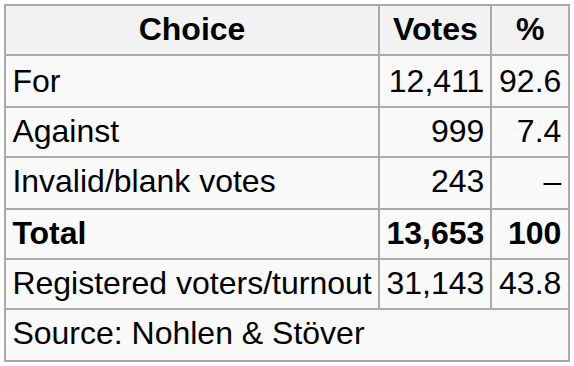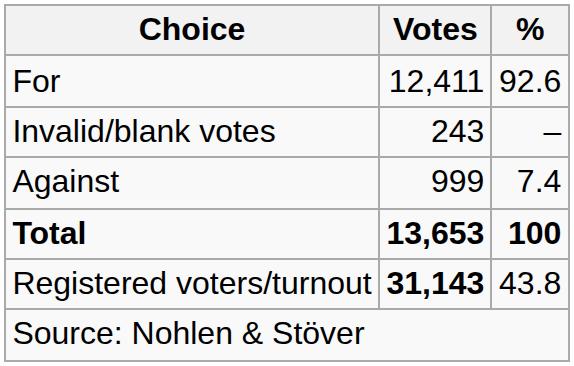rows swapped: Against <-> Invalid/blank votes
Registered voters/turnout | Votes: normal -> bold
